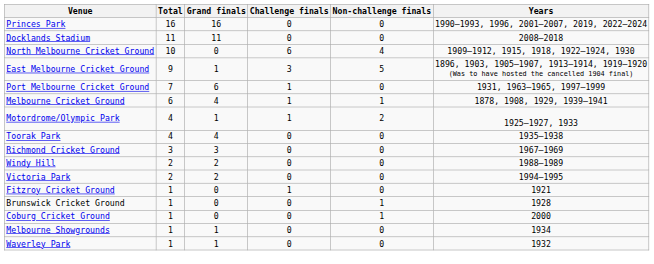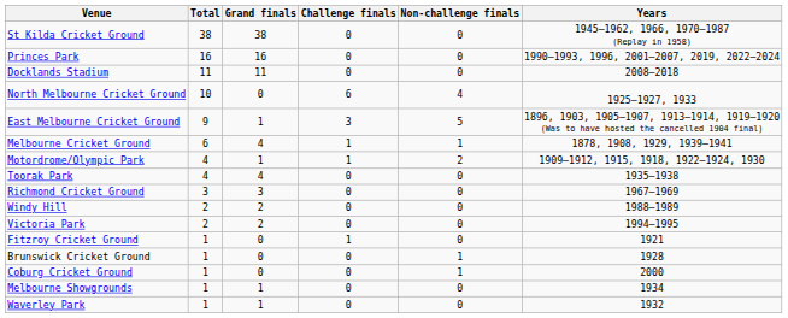+ row: St Kilda Cricket Ground | 38 | 38 | 0 | 0 | 1945–1962, 1966, 1970–1987 (Replay in 1958)
North Melbourne Cricket Ground | Years: 1909–1912, 1915, 1918, 1922–1924, 1930 -> 1925–1927, 1933
- row: Port Melbourne Cricket Ground | 7 | 6 | 1 | 0 | 1931, 1963–1965, 1997–1999
Motordrome/Olympic Park | Years: 1925–1927, 1933 -> 1909–1912, 1915, 1918, 1922–1924, 1930
